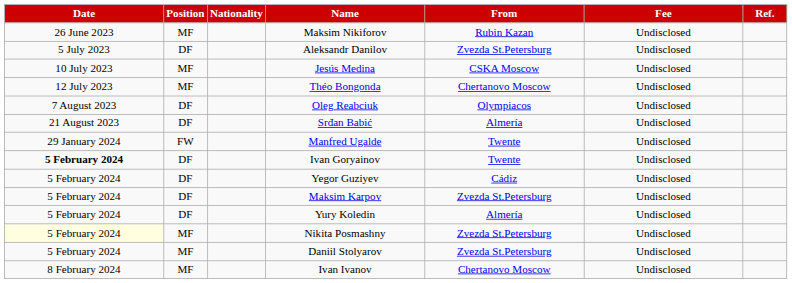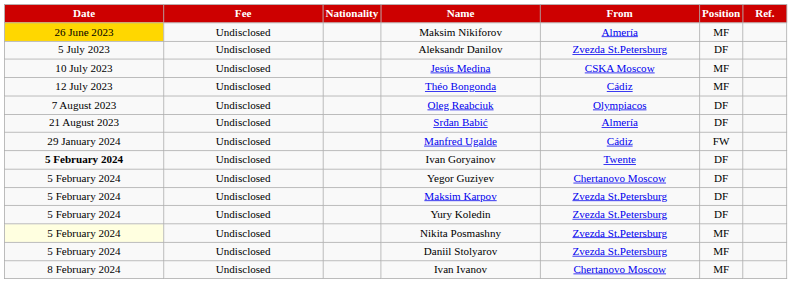columns swapped: Position <-> Fee
Maksim Nikiforov | Date: no background -> gold background
Maksim Nikiforov | From: Rubin Kazan -> Almería
Théo Bongonda | From: Chertanovo Moscow -> Cádiz
Manfred Ugalde | From: Twente -> Cádiz
Yegor Guziyev | From: Cádiz -> Chertanovo Moscow
Yury Koledin | From: Almería -> Zvezda St.Petersburg
